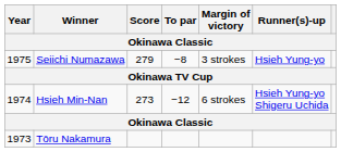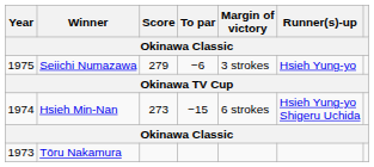Seiichi Numazawa | To par: −8 -> −6
Hsieh Min-Nan | To par: −12 -> −15
